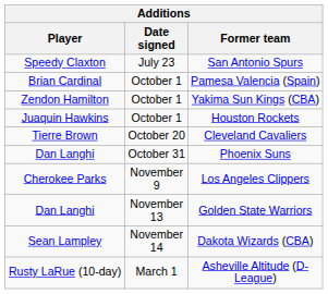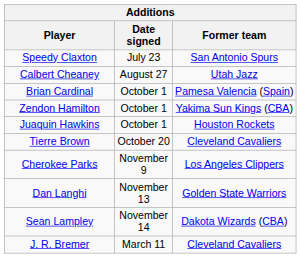+ row: Calbert Cheaney | August 27 | Utah Jazz
- row: Dan Langhi | October 31 | Phoenix Suns
- row: Rusty LaRue (10-day) | March 1 | Asheville Altitude (D-League)
+ row: J. R. Bremer | March 11 | Cleveland Cavaliers
